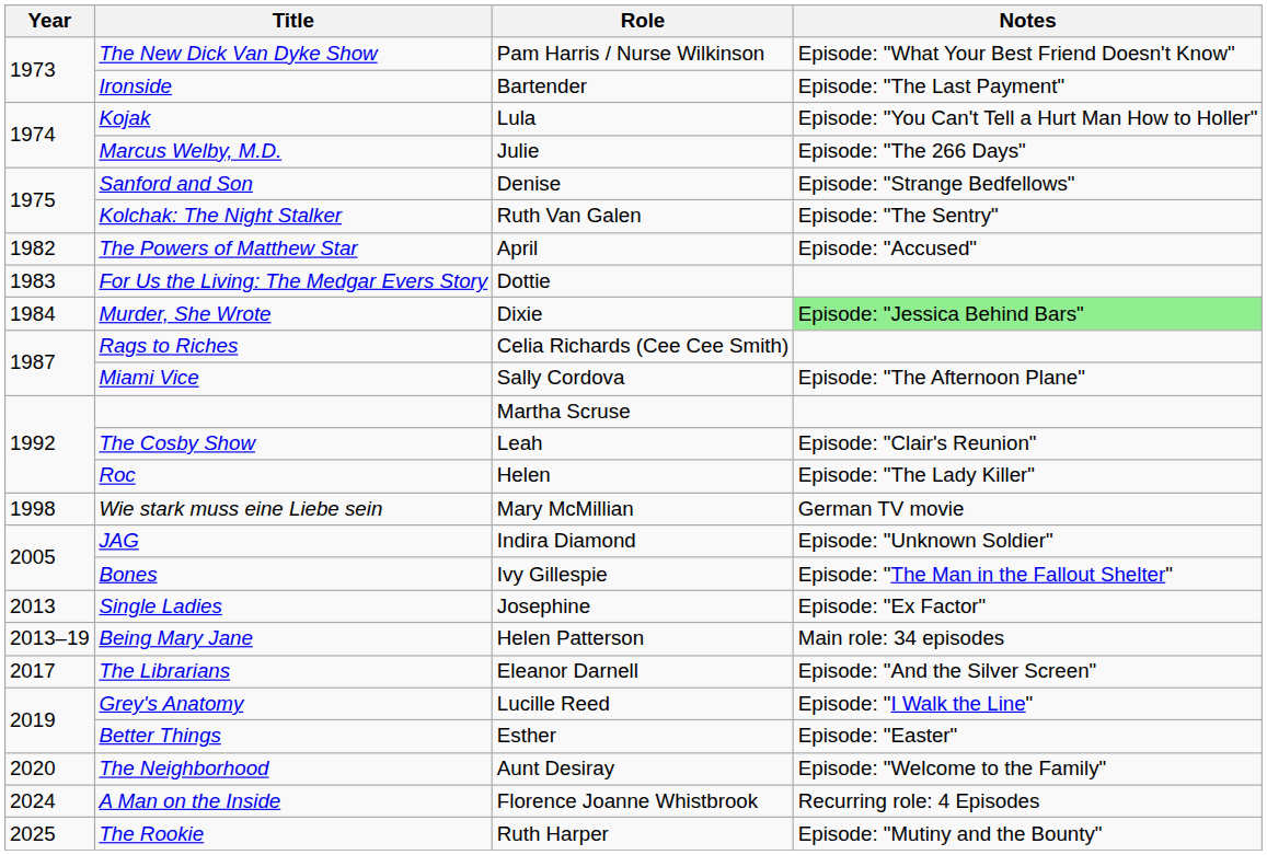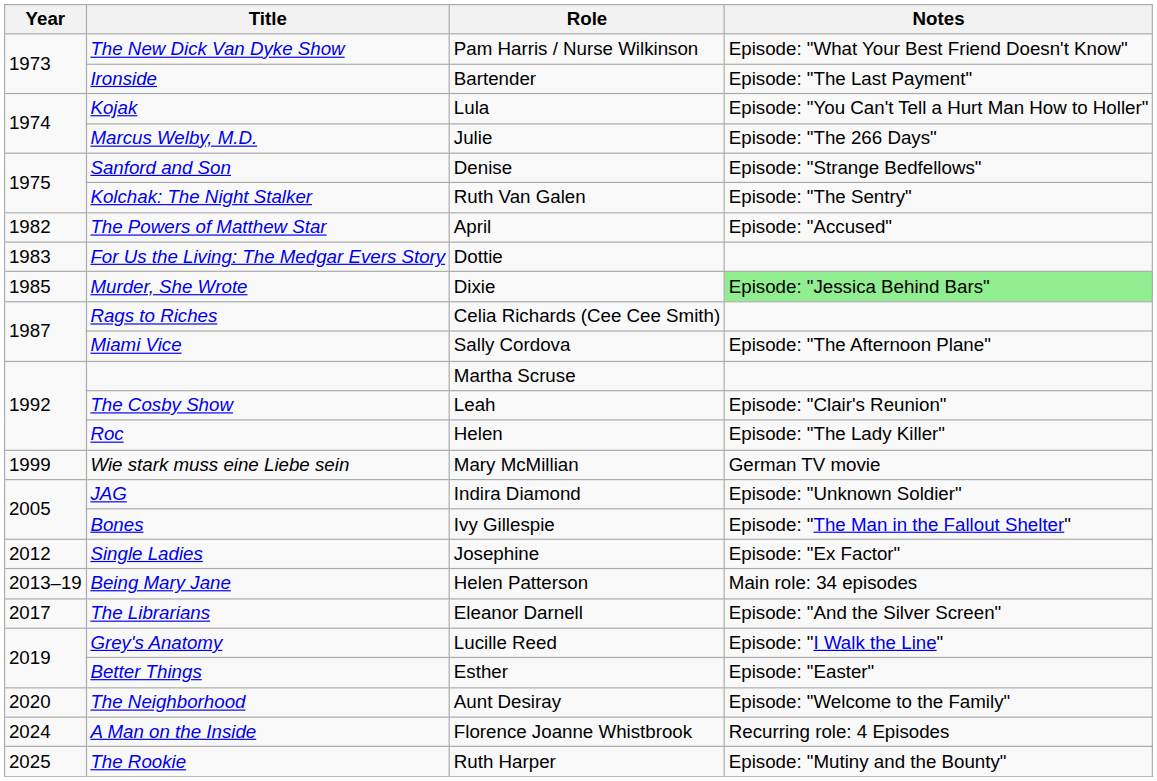Murder, She Wrote | Year: 1984 -> 1985
Wie stark muss eine Liebe sein | Year: 1998 -> 1999
Single Ladies | Year: 2013 -> 2012
